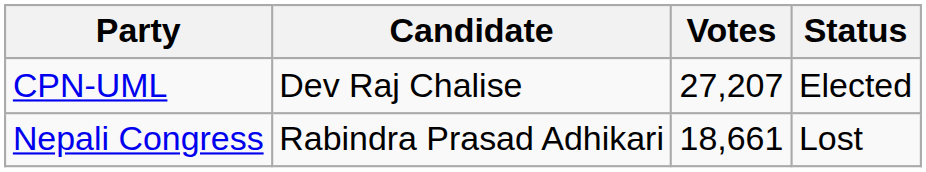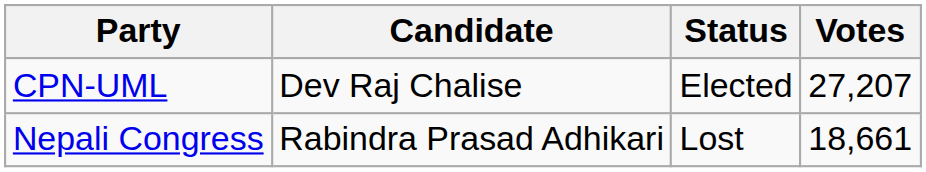columns swapped: Votes <-> Status
